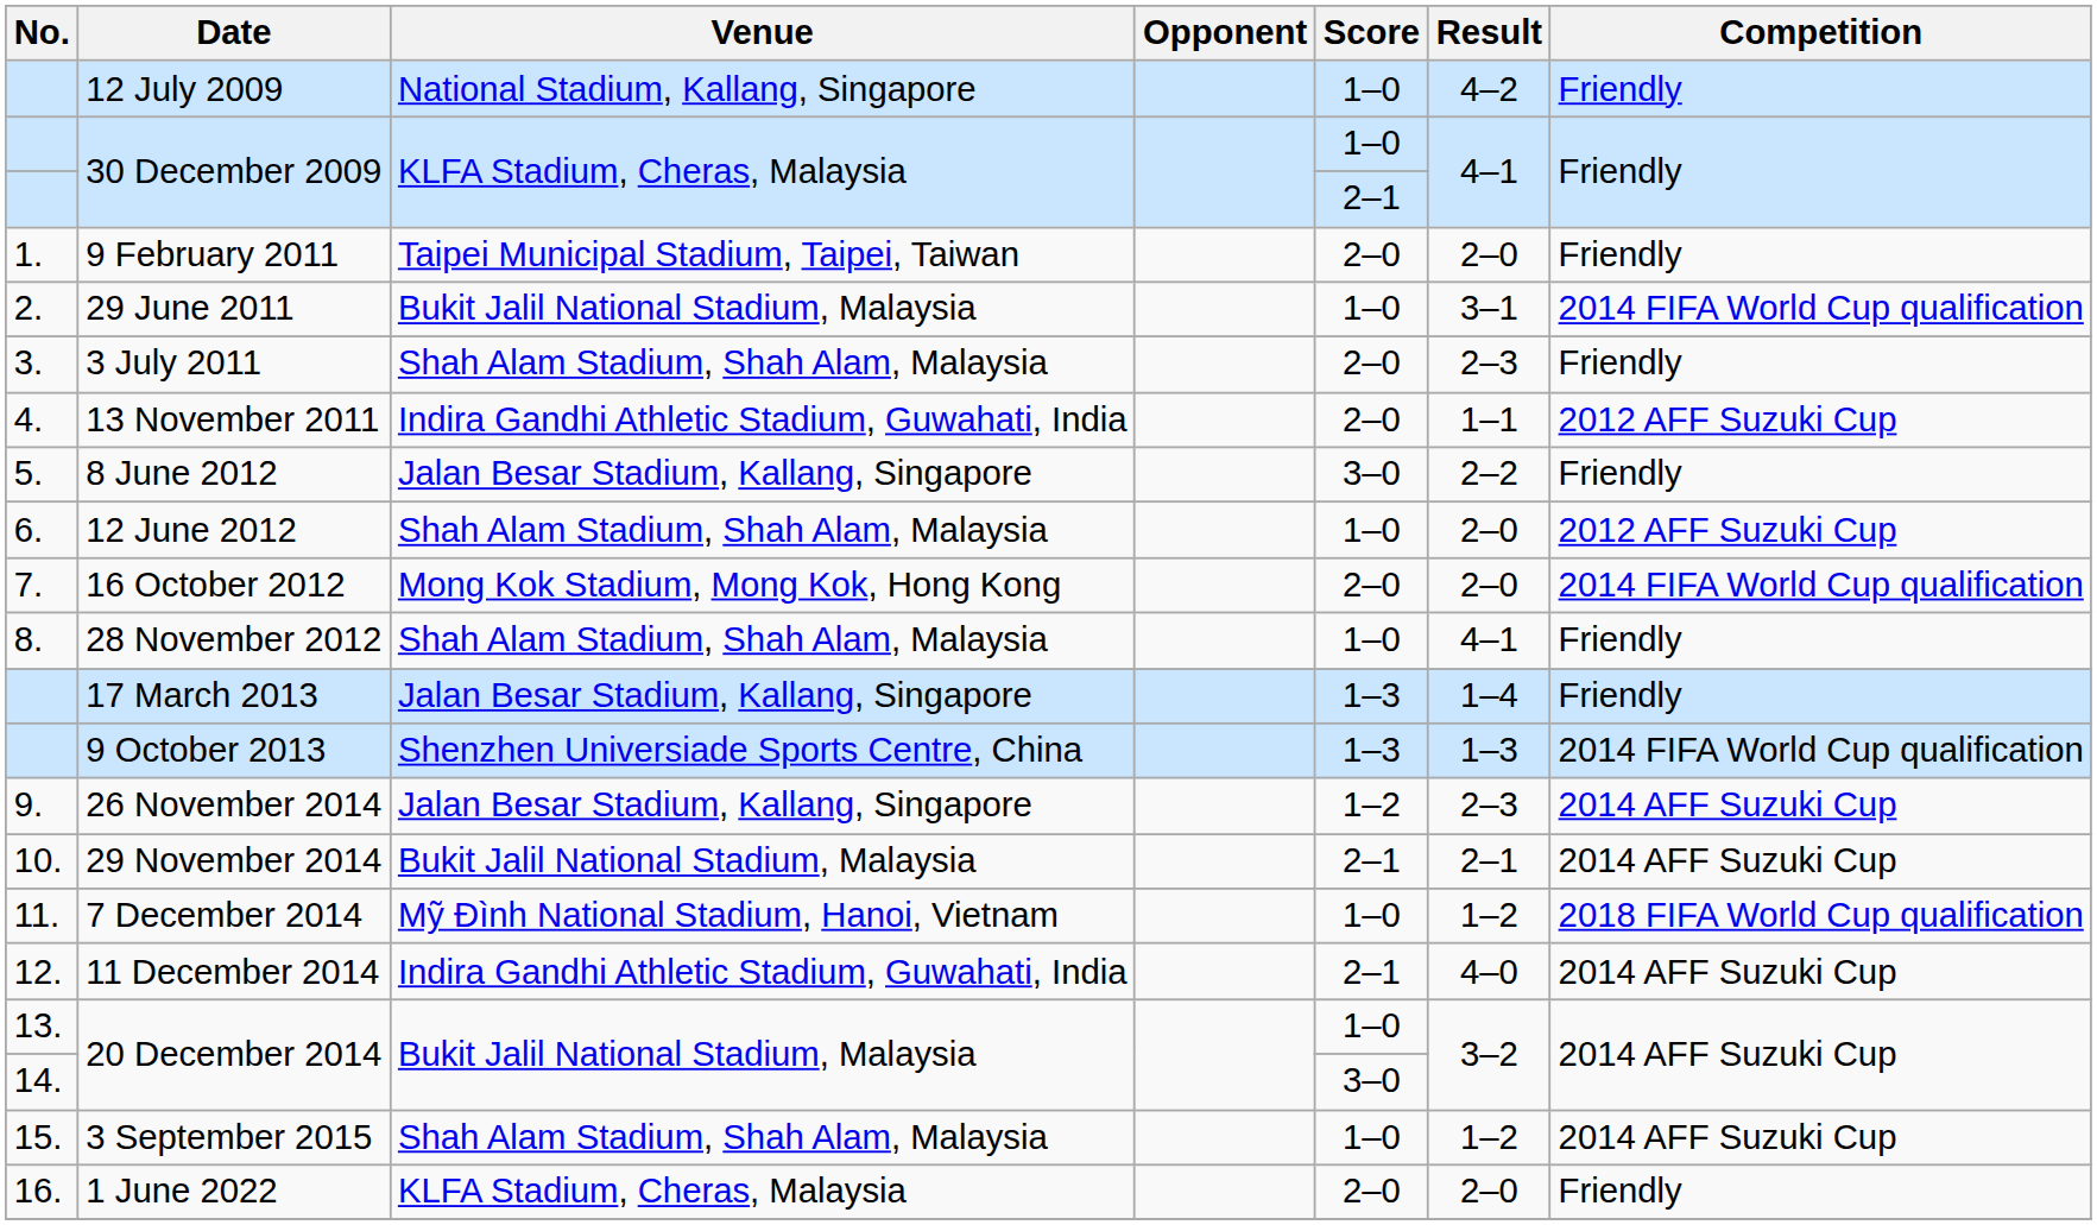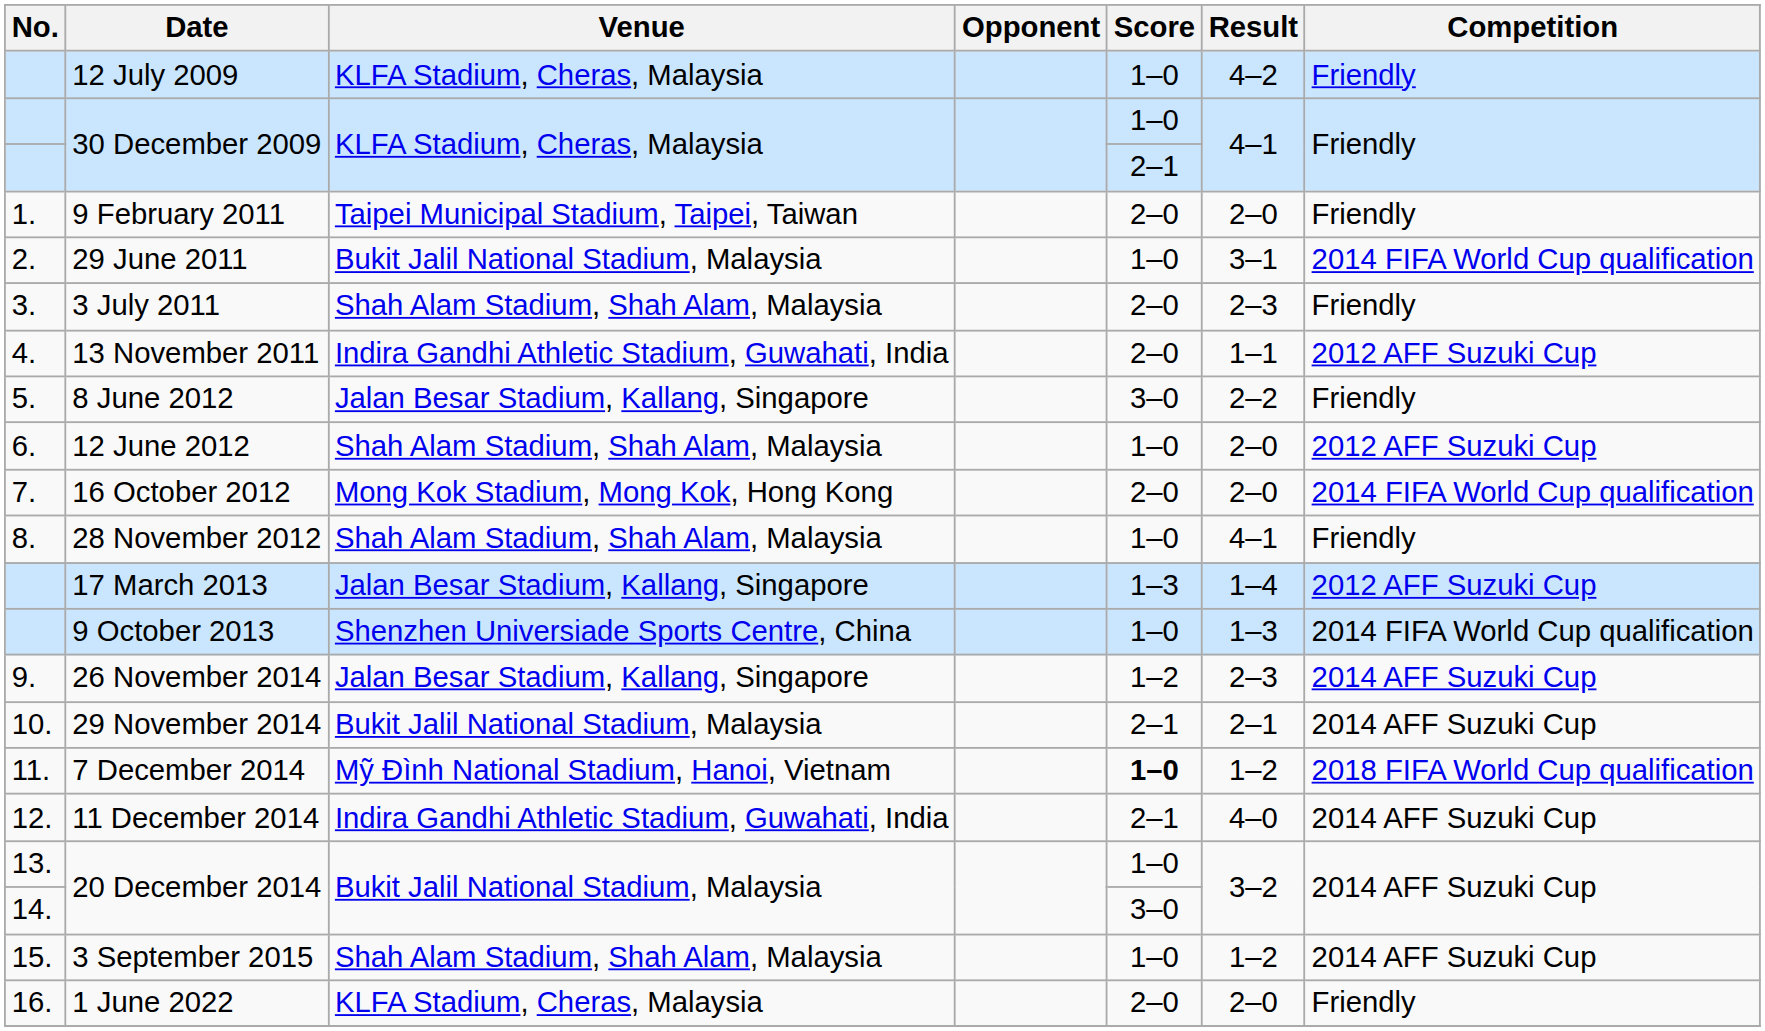12 July 2009 | Venue: National Stadium, Kallang, Singapore -> KLFA Stadium, Cheras, Malaysia
17 March 2013 | Competition: Friendly -> 2012 AFF Suzuki Cup
9 October 2013 | Score: 1–3 -> 1–0
7 December 2014 | Score: normal -> bold
